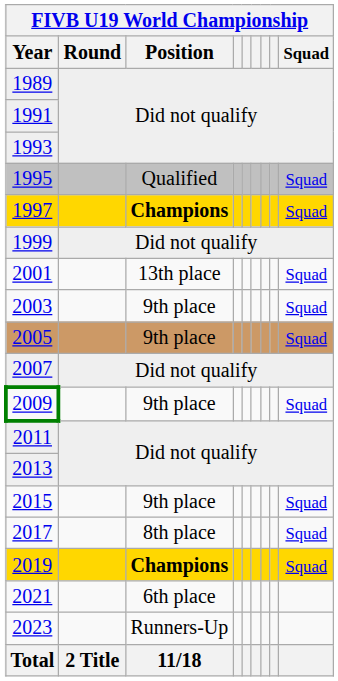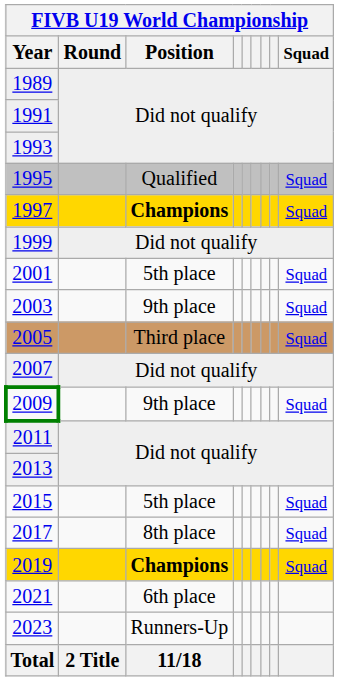2001 | FIVB U19 World Championship / Position: 13th place -> 5th place
2005 | FIVB U19 World Championship / Position: 9th place -> Third place
2015 | FIVB U19 World Championship / Position: 9th place -> 5th place
